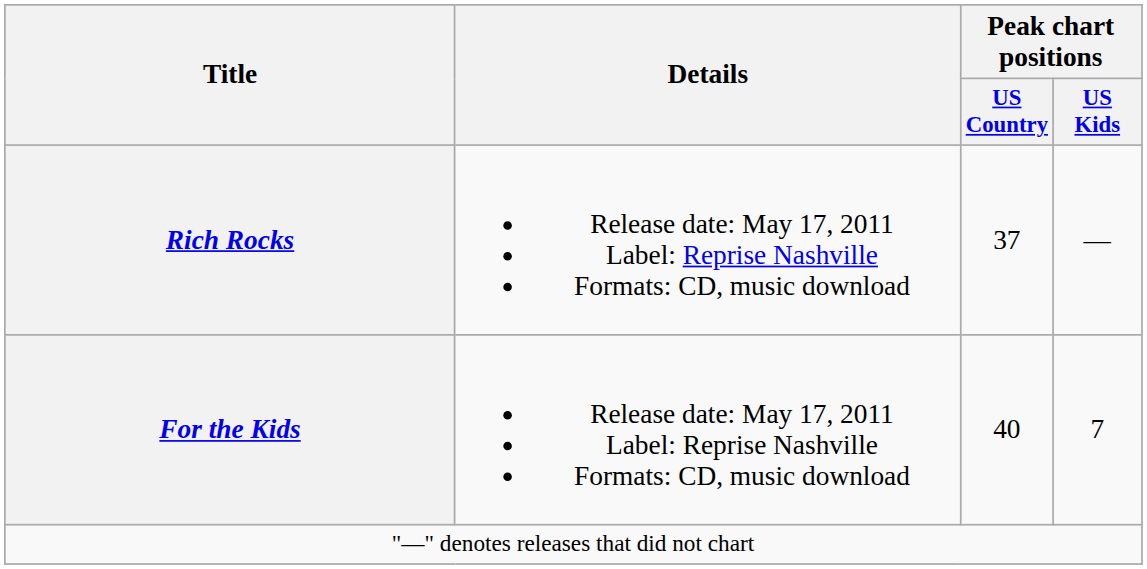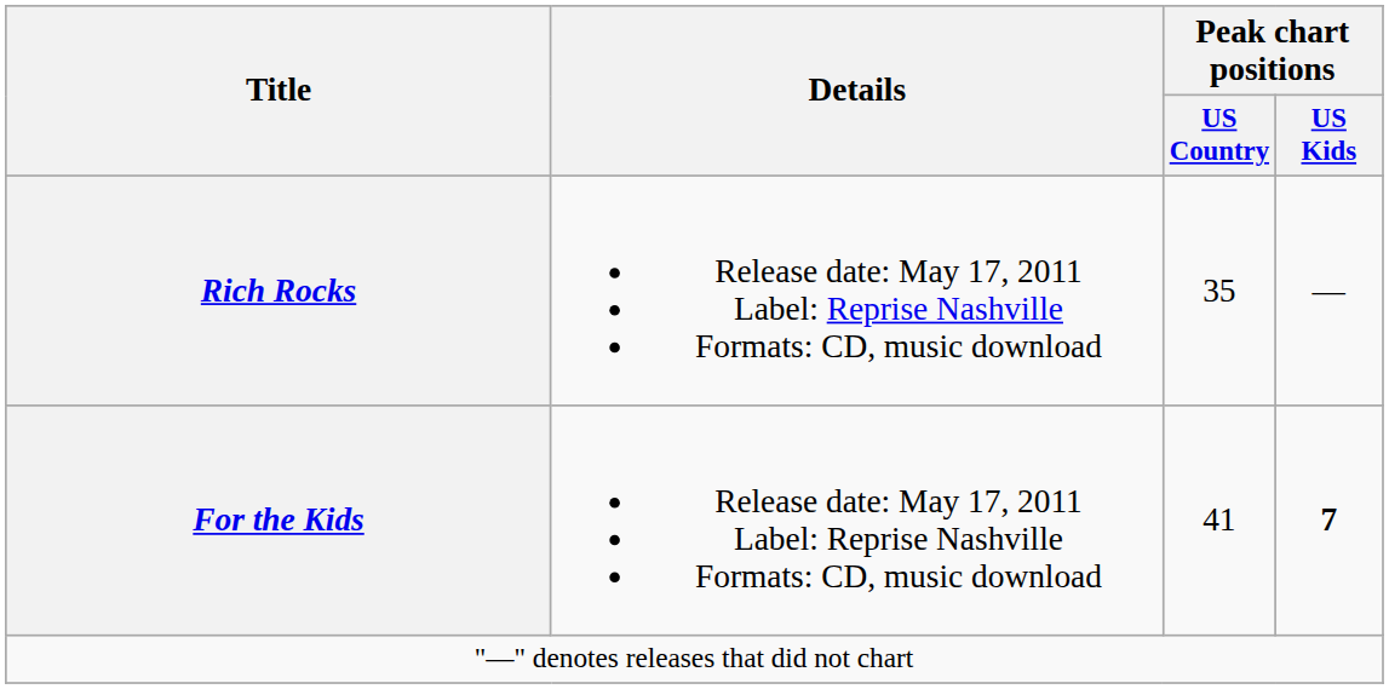Rich Rocks | Peak chart positions / US Country: 37 -> 35
For the Kids | Peak chart positions / US Country: 40 -> 41
For the Kids | Peak chart positions / US Kids: normal -> bold
